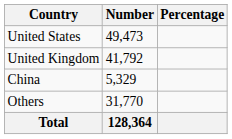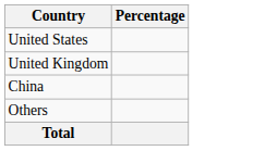- column: Number | 49,473 | 41,792 | 5,329 | 31,770 | 128,364
